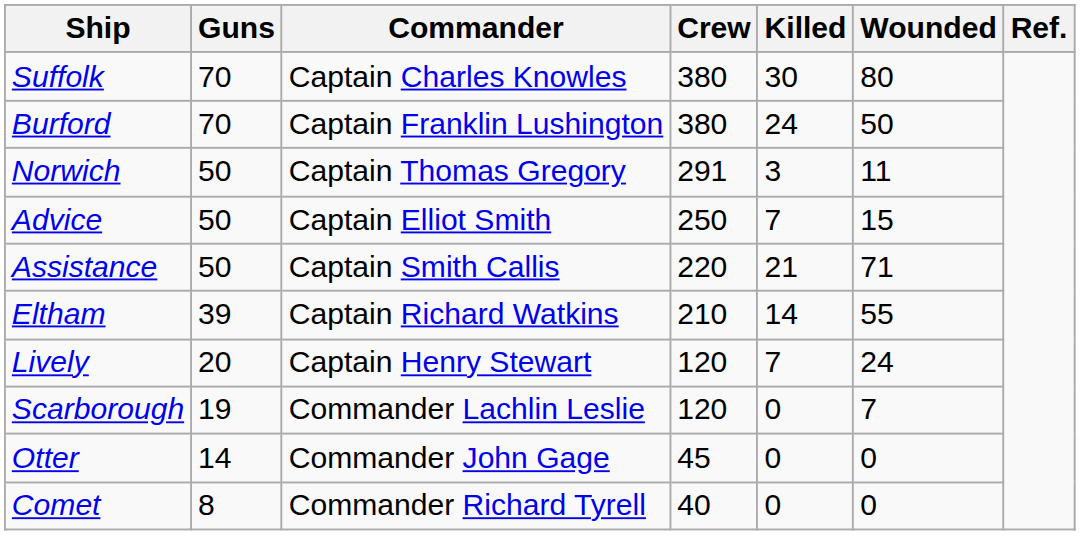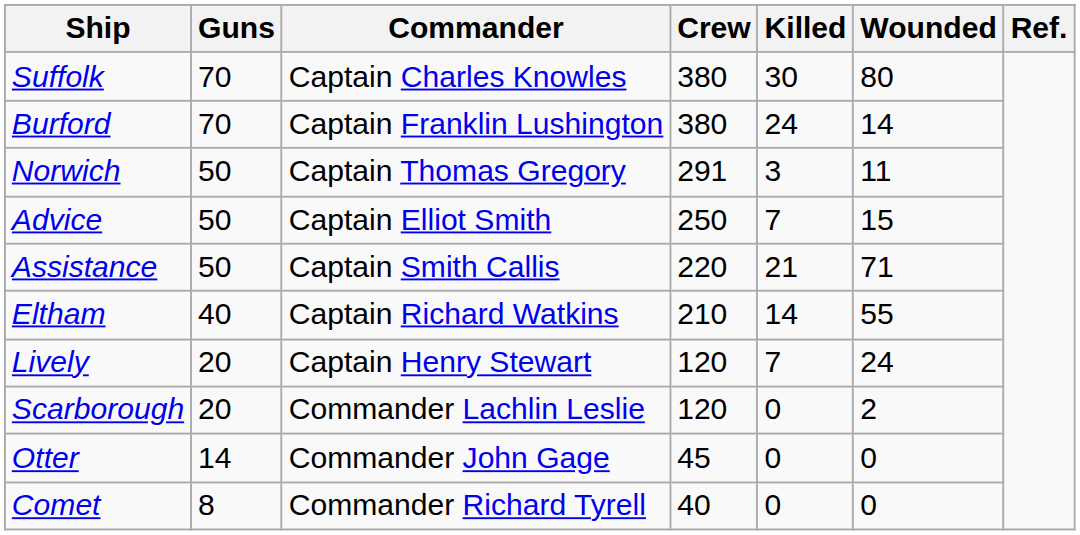Burford | Wounded: 50 -> 14
Eltham | Guns: 39 -> 40
Scarborough | Guns: 19 -> 20
Scarborough | Wounded: 7 -> 2
